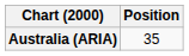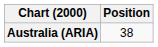Australia (ARIA) | Position: 35 -> 38
